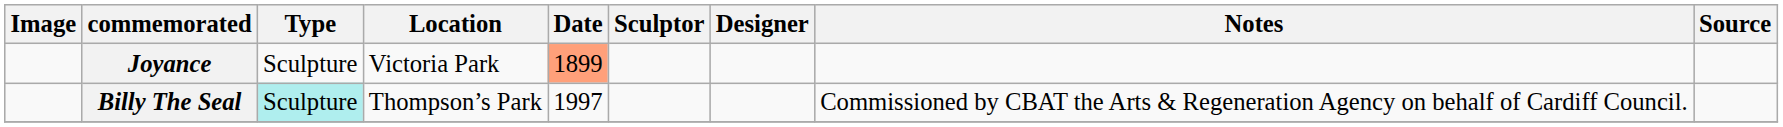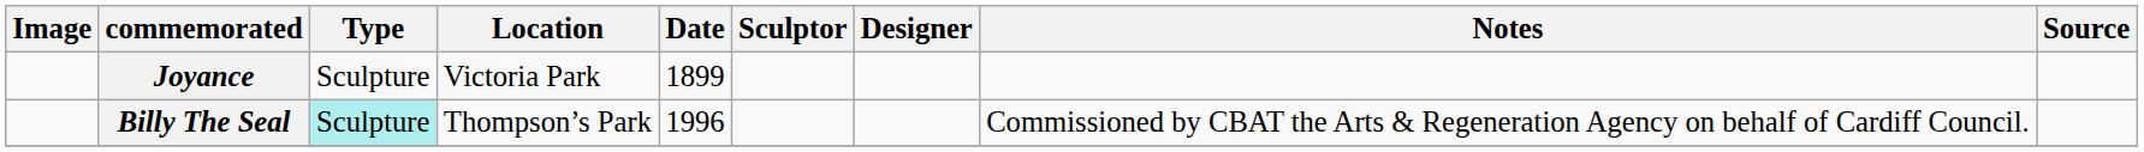Joyance | Date: lightsalmon background -> no background
Billy The Seal | Date: 1997 -> 1996
